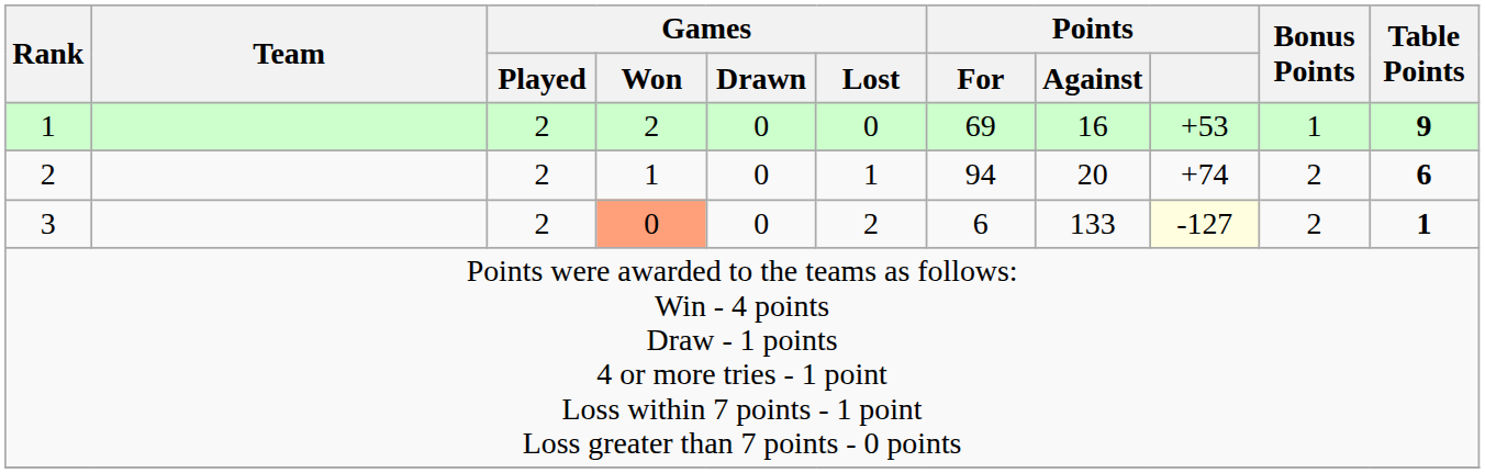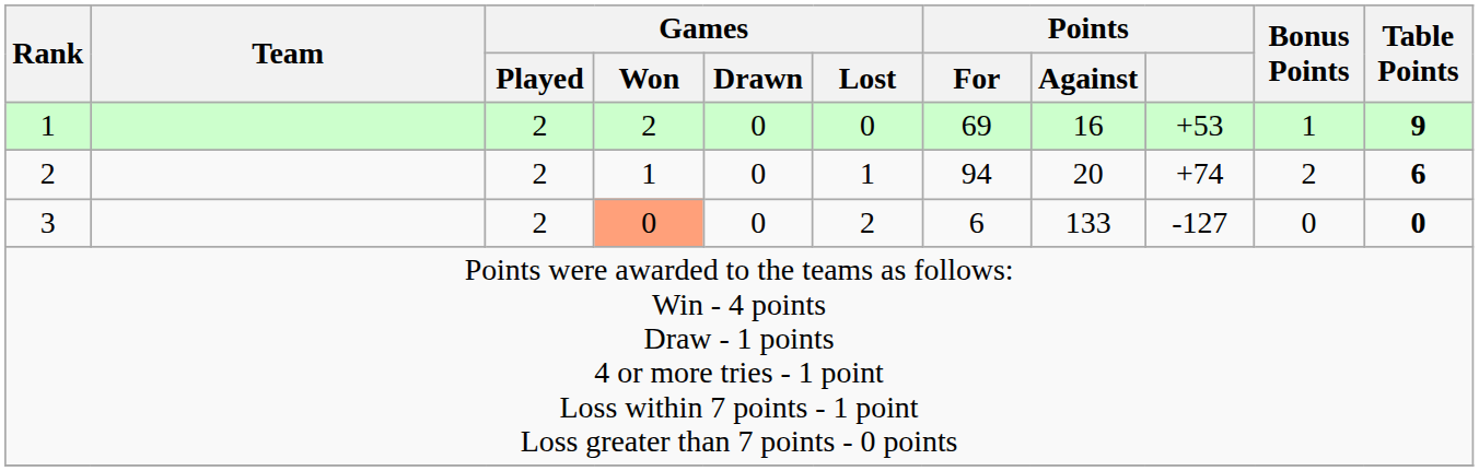3 | Points: lightyellow background -> no background
3 | Bonus Points: 2 -> 0
3 | Table Points: 1 -> 0
